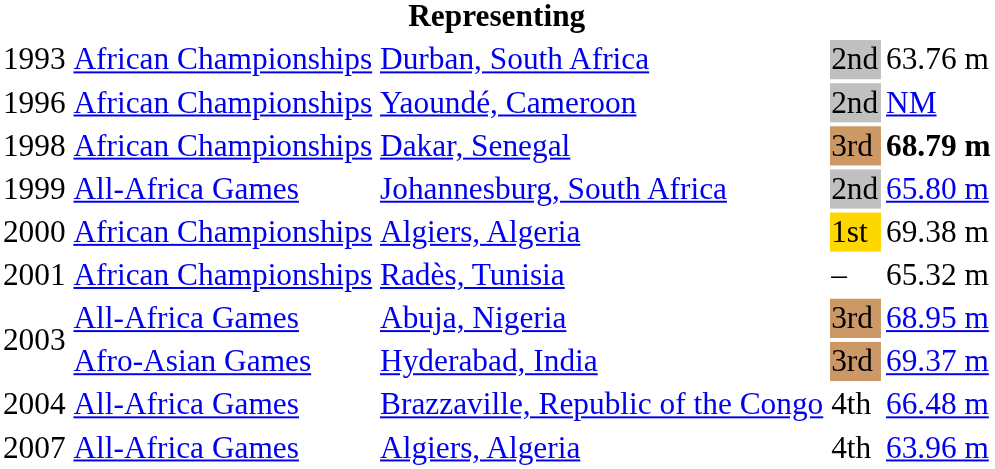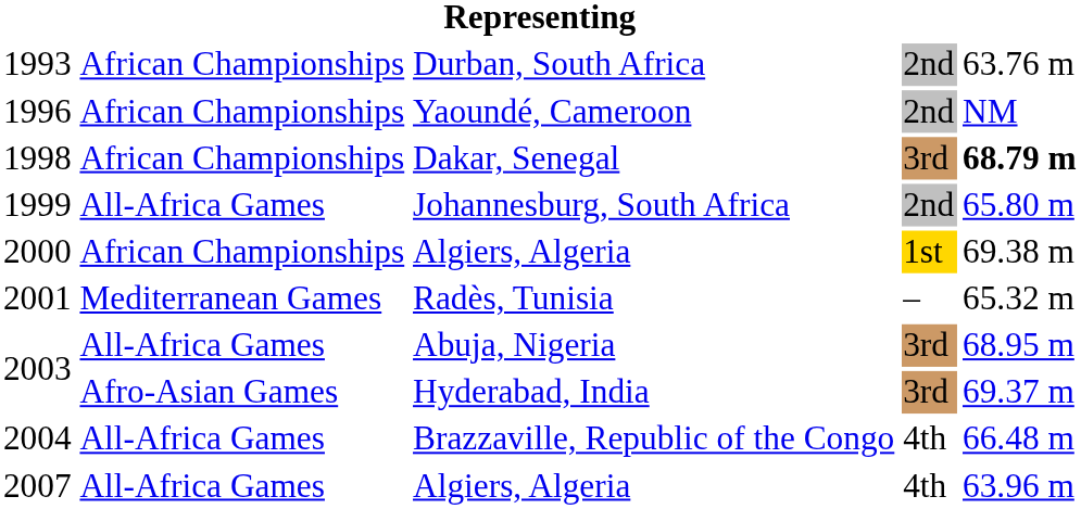Radès, Tunisia | column 2: African Championships -> Mediterranean Games
